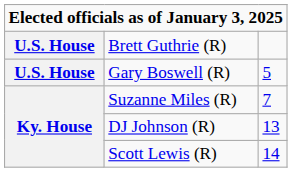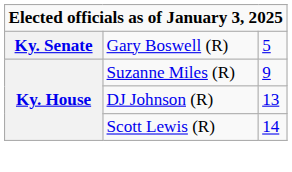- row: U.S. House | Brett Guthrie (R)
Gary Boswell (R) | column 1: U.S. House -> Ky. Senate
Suzanne Miles (R) | column 3: 7 -> 9
